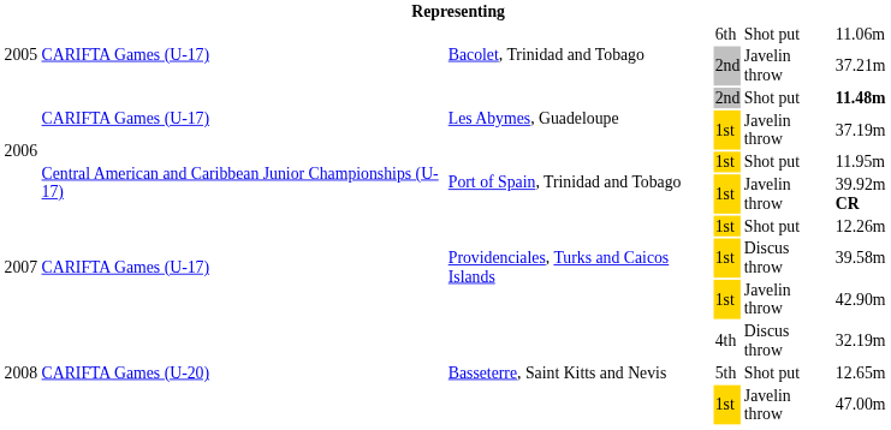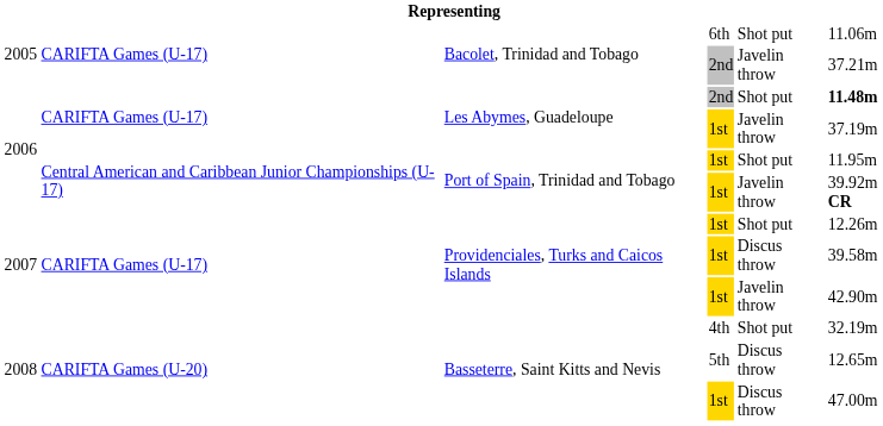Basseterre, Saint Kitts and Nevis / 4th | column 5: Discus throw -> Shot put
Basseterre, Saint Kitts and Nevis / 5th | column 5: Shot put -> Discus throw
Basseterre, Saint Kitts and Nevis / 1st | column 5: Javelin throw -> Discus throw
